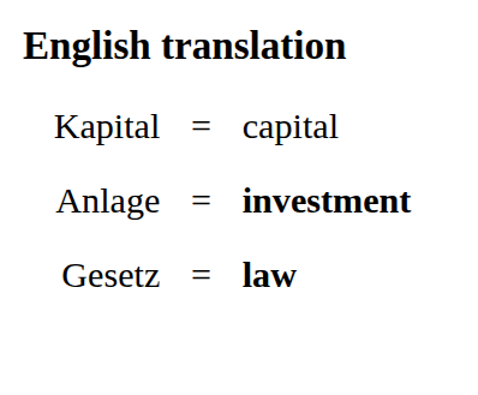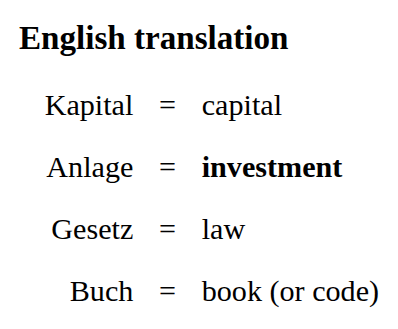Gesetz | column 4: bold -> normal
+ row: Buch | = | book (or code)
